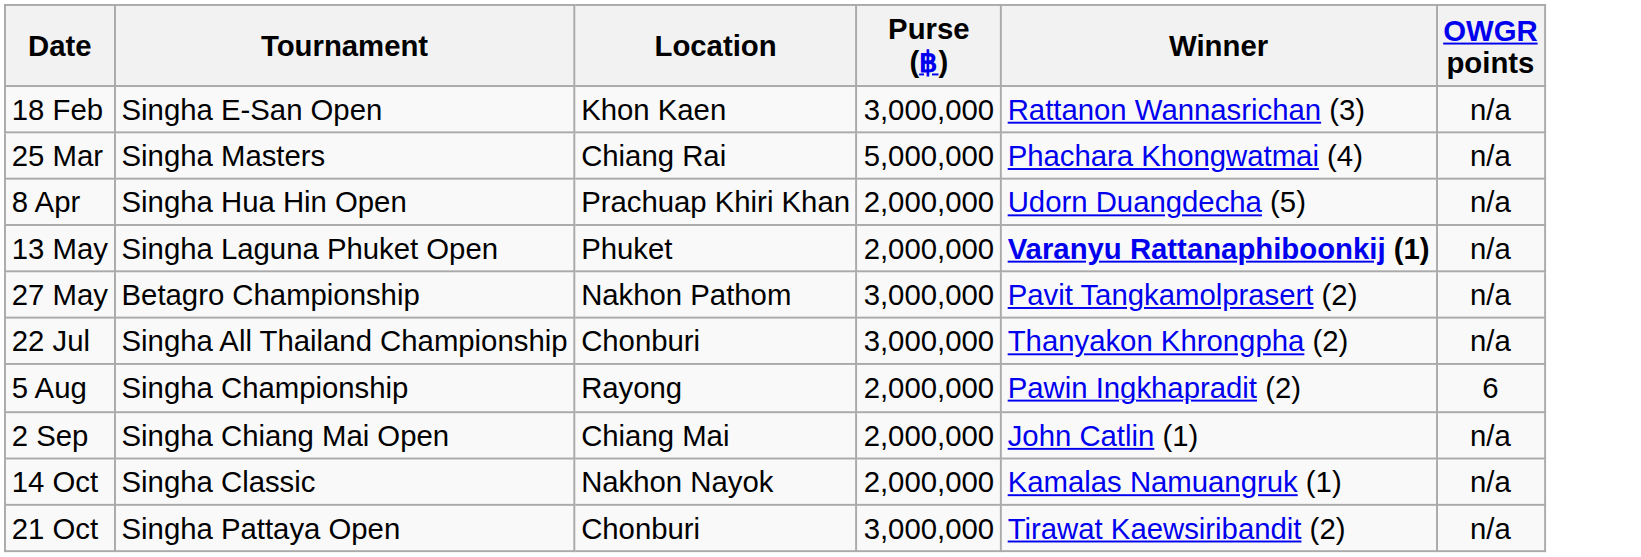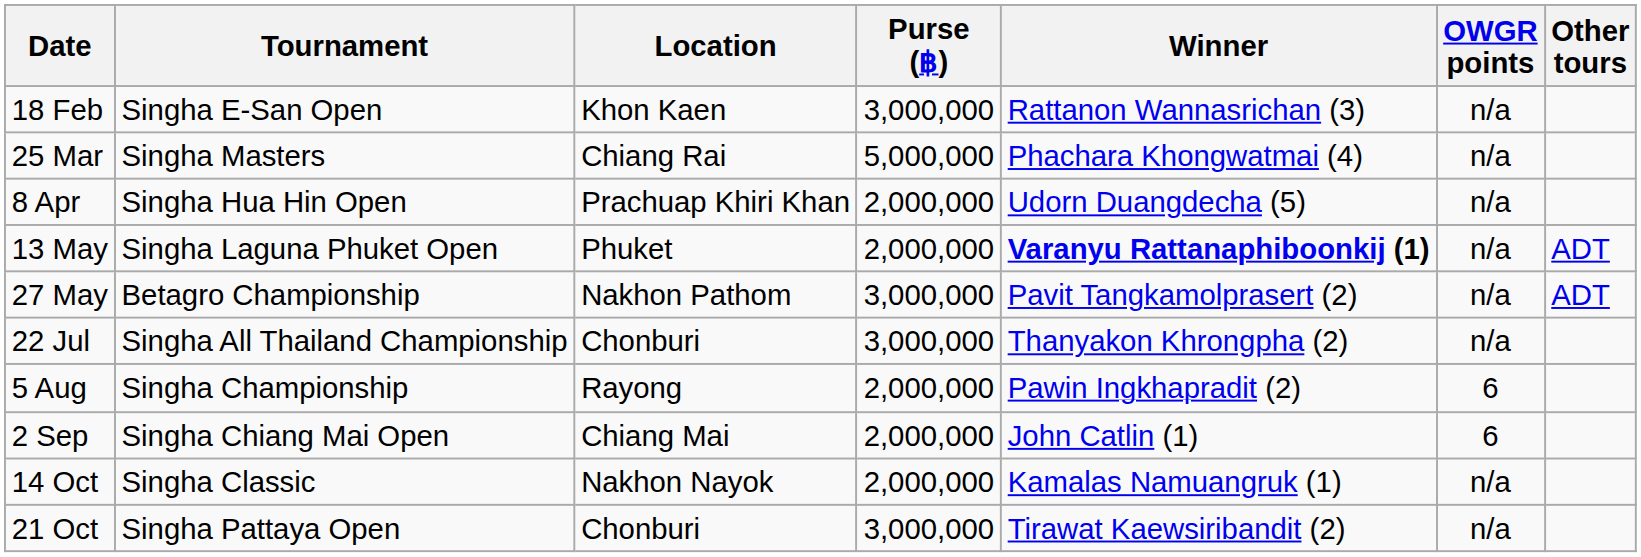+ column: Other tours | ADT | ADT
2 Sep | OWGR points: n/a -> 6
